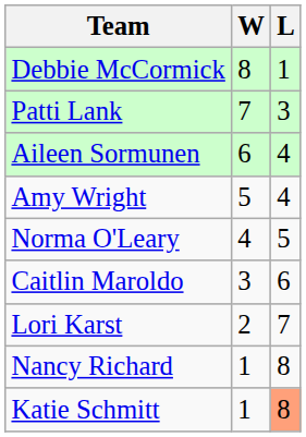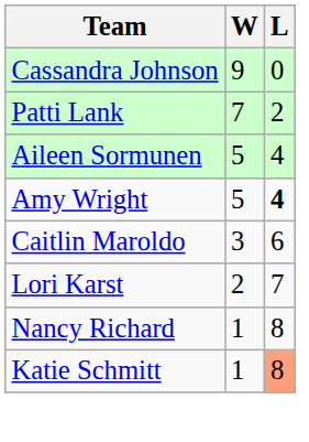+ row: Cassandra Johnson | 9 | 0
- row: Debbie McCormick | 8 | 1
Patti Lank | L: 3 -> 2
Aileen Sormunen | W: 6 -> 5
Amy Wright | L: normal -> bold
- row: Norma O'Leary | 4 | 5
